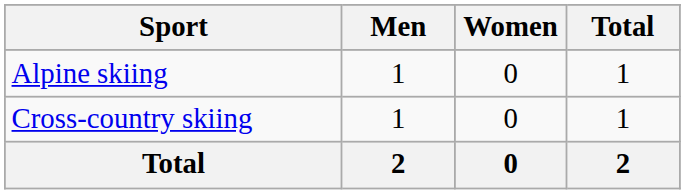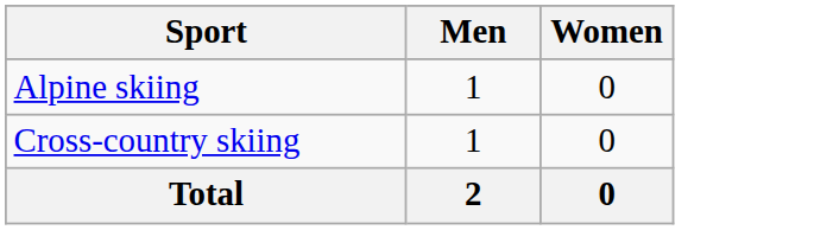- column: Total | 1 | 1 | 2
